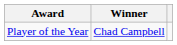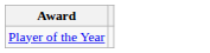- column: Winner | Chad Campbell
